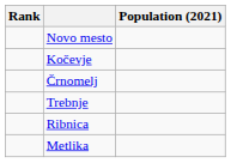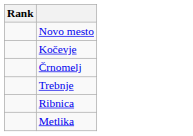- column: Population (2021)
